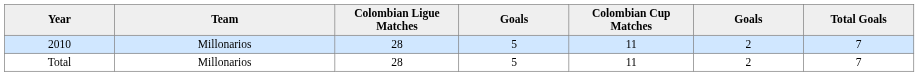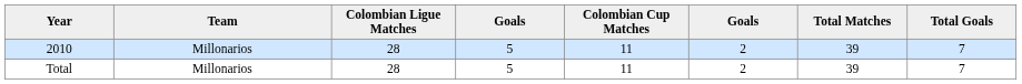+ column: Total Matches | 39 | 39
